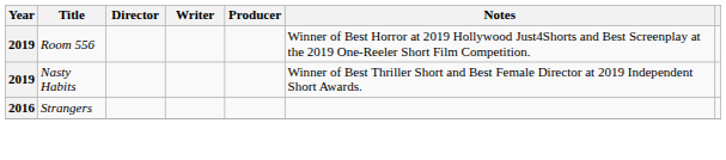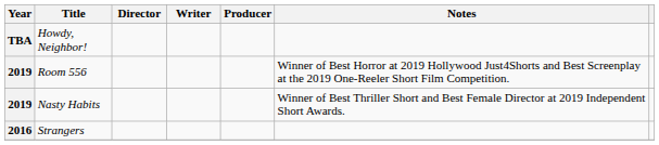+ row: TBA | Howdy, Neighbor!
